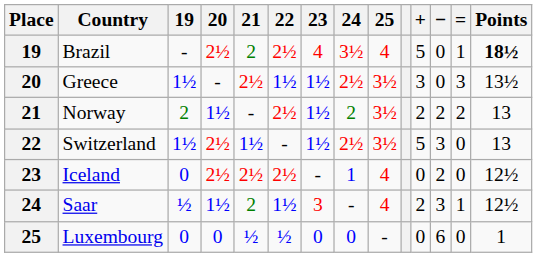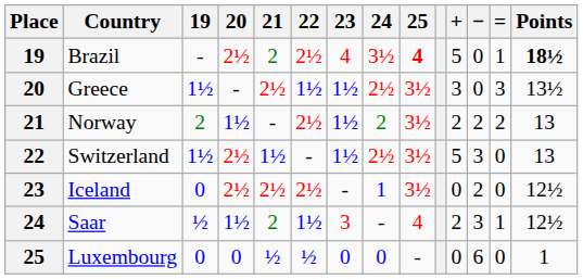Brazil | 25: normal -> bold
Iceland | 25: 4 -> 3½
